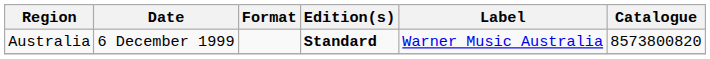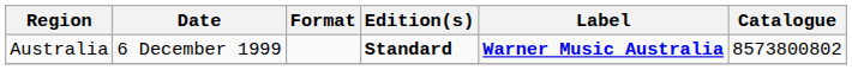Australia | Label: normal -> bold
Australia | Catalogue: 8573800820 -> 8573800802
